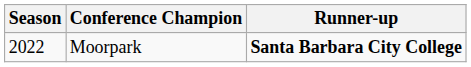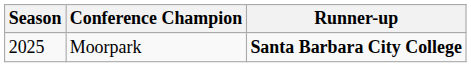Moorpark | Season: 2022 -> 2025
